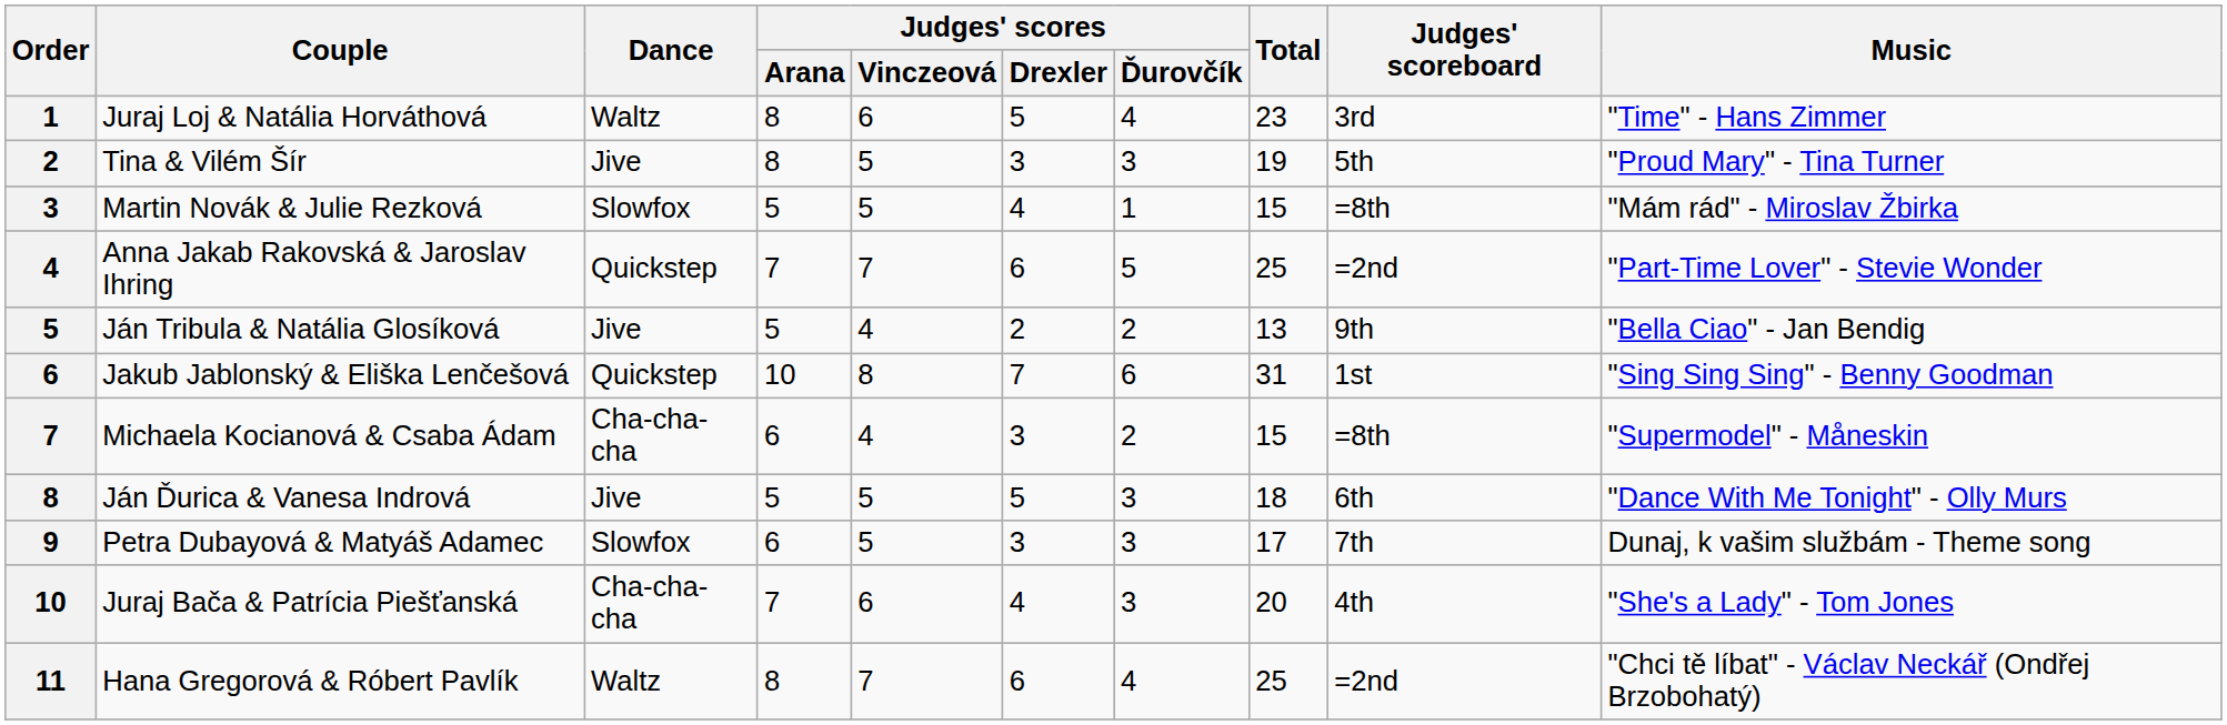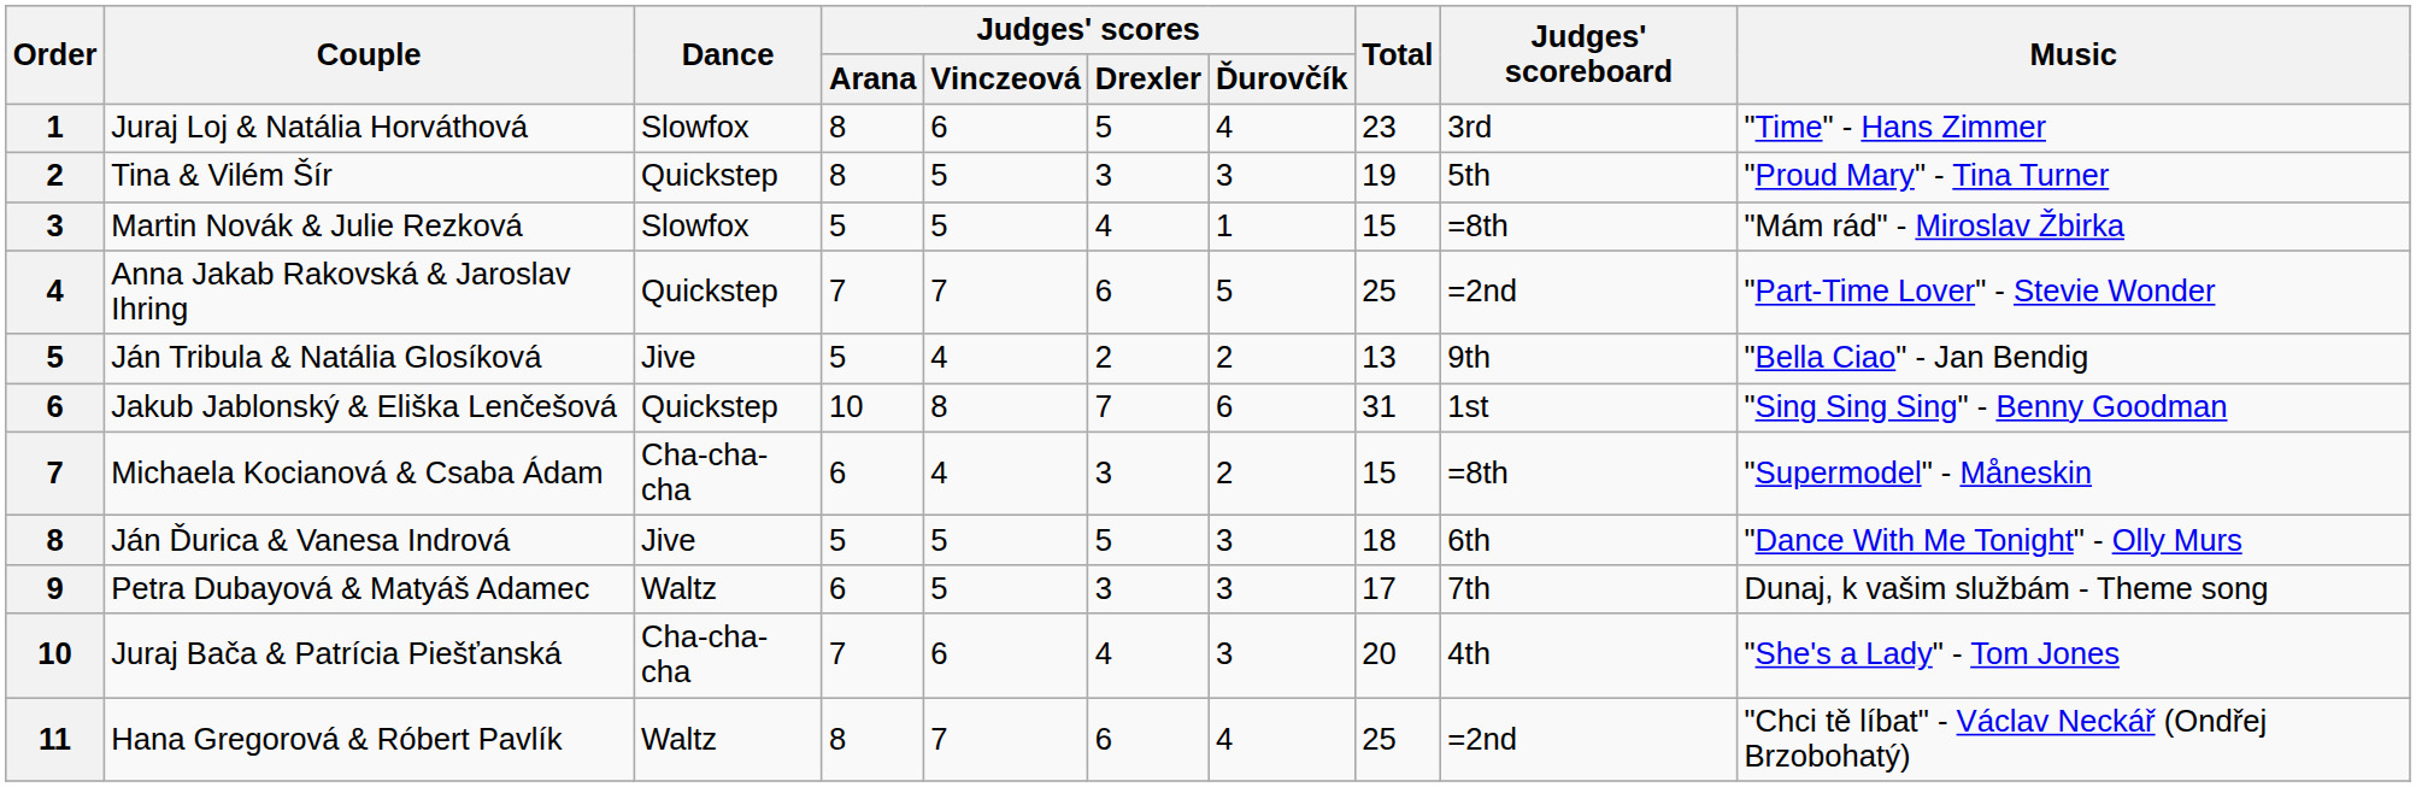Juraj Loj & Natália Horváthová | Dance: Waltz -> Slowfox
Tina & Vilém Šír | Dance: Jive -> Quickstep
Petra Dubayová & Matyáš Adamec | Dance: Slowfox -> Waltz
